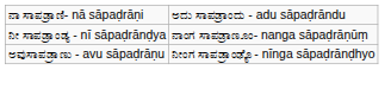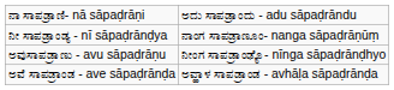+ row: ಅವೆ ಸಾಪಡ್ರಾಂಡ - ave sāpaḍrānḍa | ಅವ್ಹಾಳ ಸಾಪಡ್ರಾಂಡ - avhāḷa sāpaḍrānḍa
